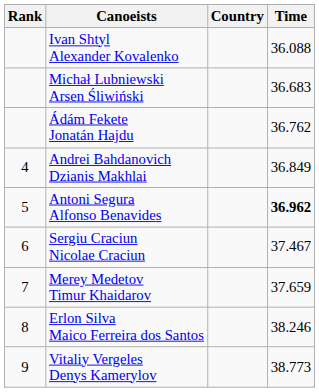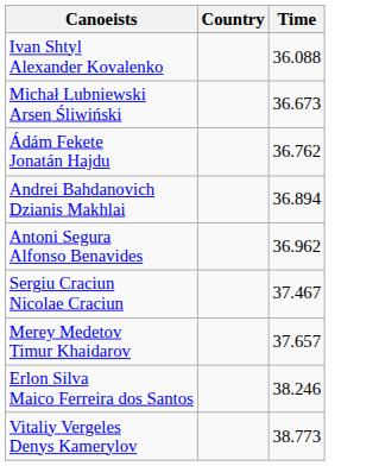- column: Rank | 4 | 5 | 6 | 7 | 8 | 9
Michał Lubniewski Arsen Śliwiński | Time: 36.683 -> 36.673
Andrei Bahdanovich Dzianis Makhlai | Time: 36.849 -> 36.894
Antoni Segura Alfonso Benavides | Time: bold -> normal
Merey Medetov Timur Khaidarov | Time: 37.659 -> 37.657
